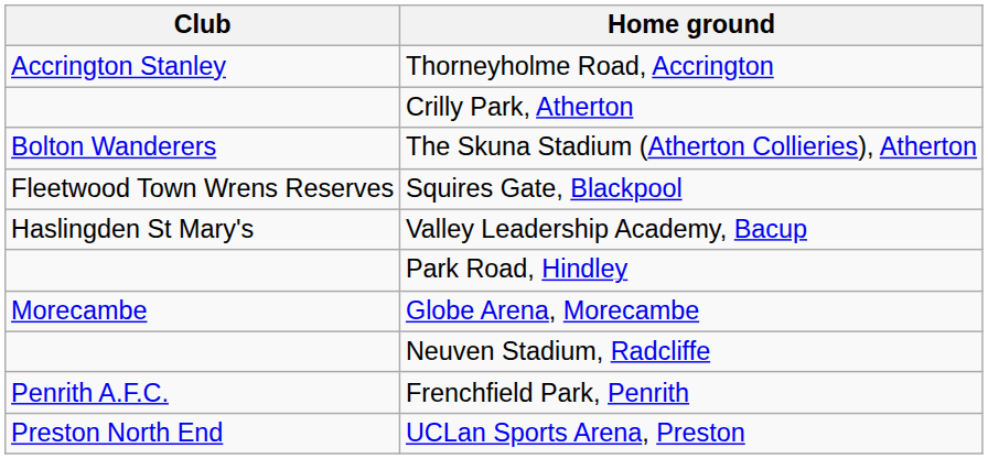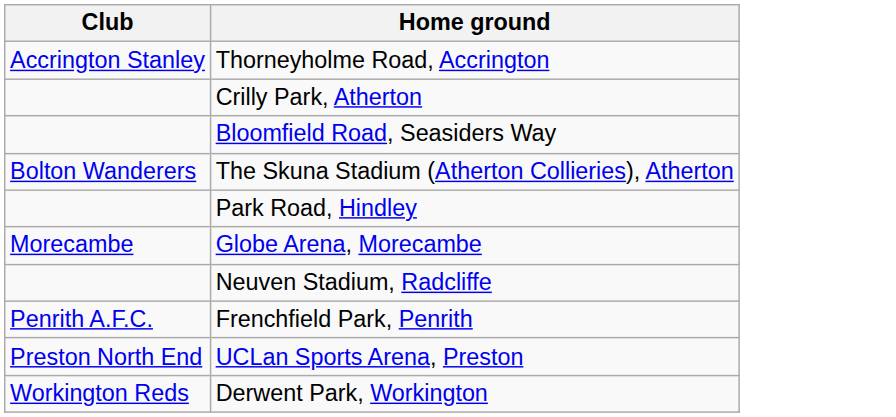+ row: Bloomfield Road, Seasiders Way
- row: Fleetwood Town Wrens Reserves | Squires Gate, Blackpool
- row: Haslingden St Mary's | Valley Leadership Academy, Bacup
+ row: Workington Reds | Derwent Park, Workington
